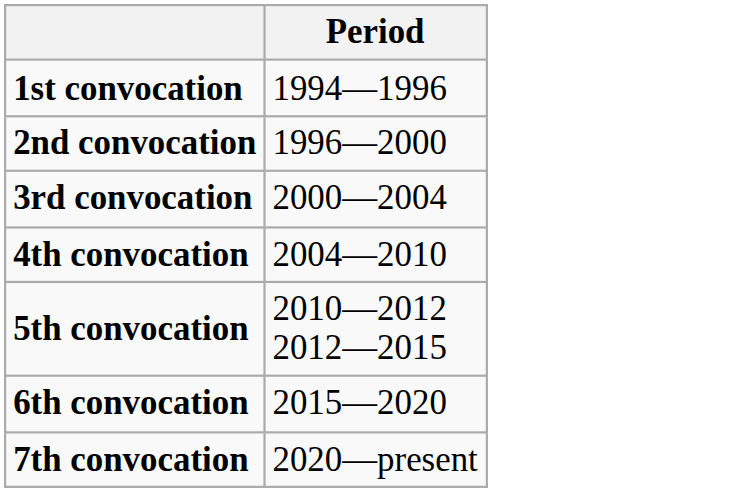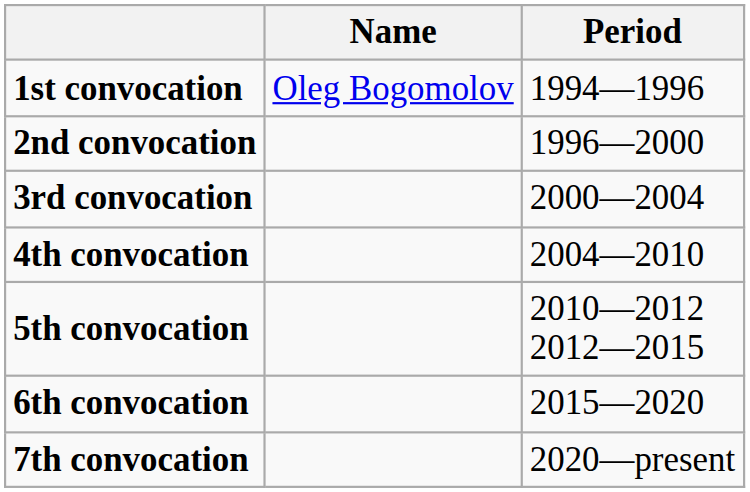+ column: Name | Oleg Bogomolov
